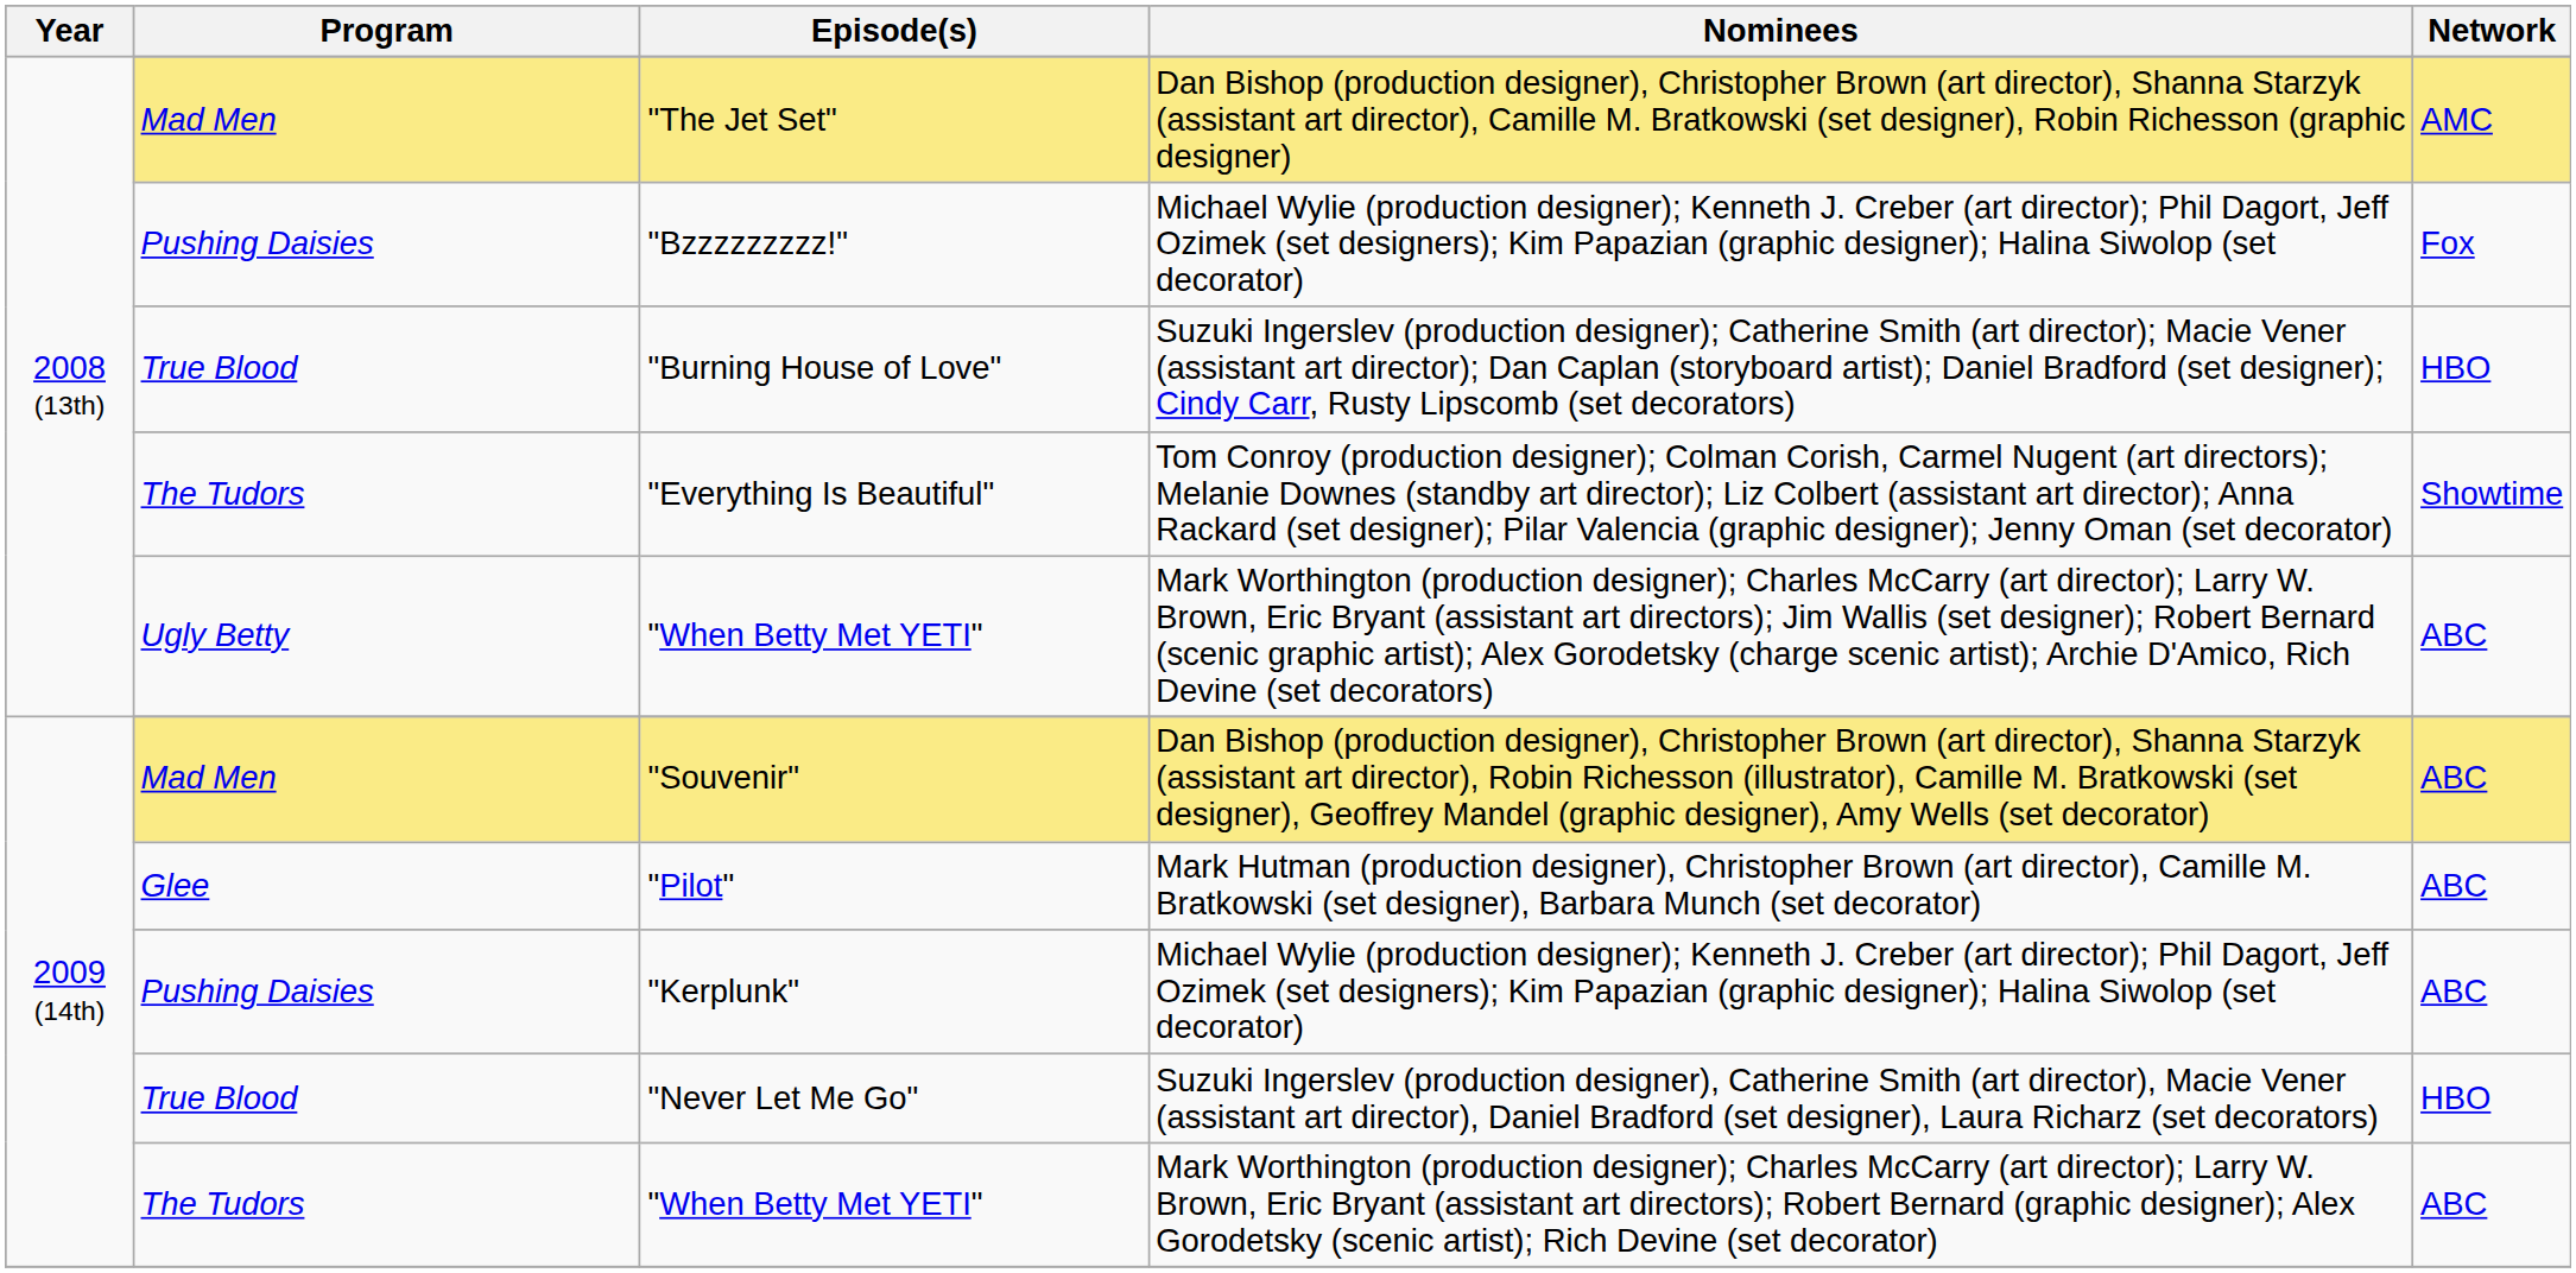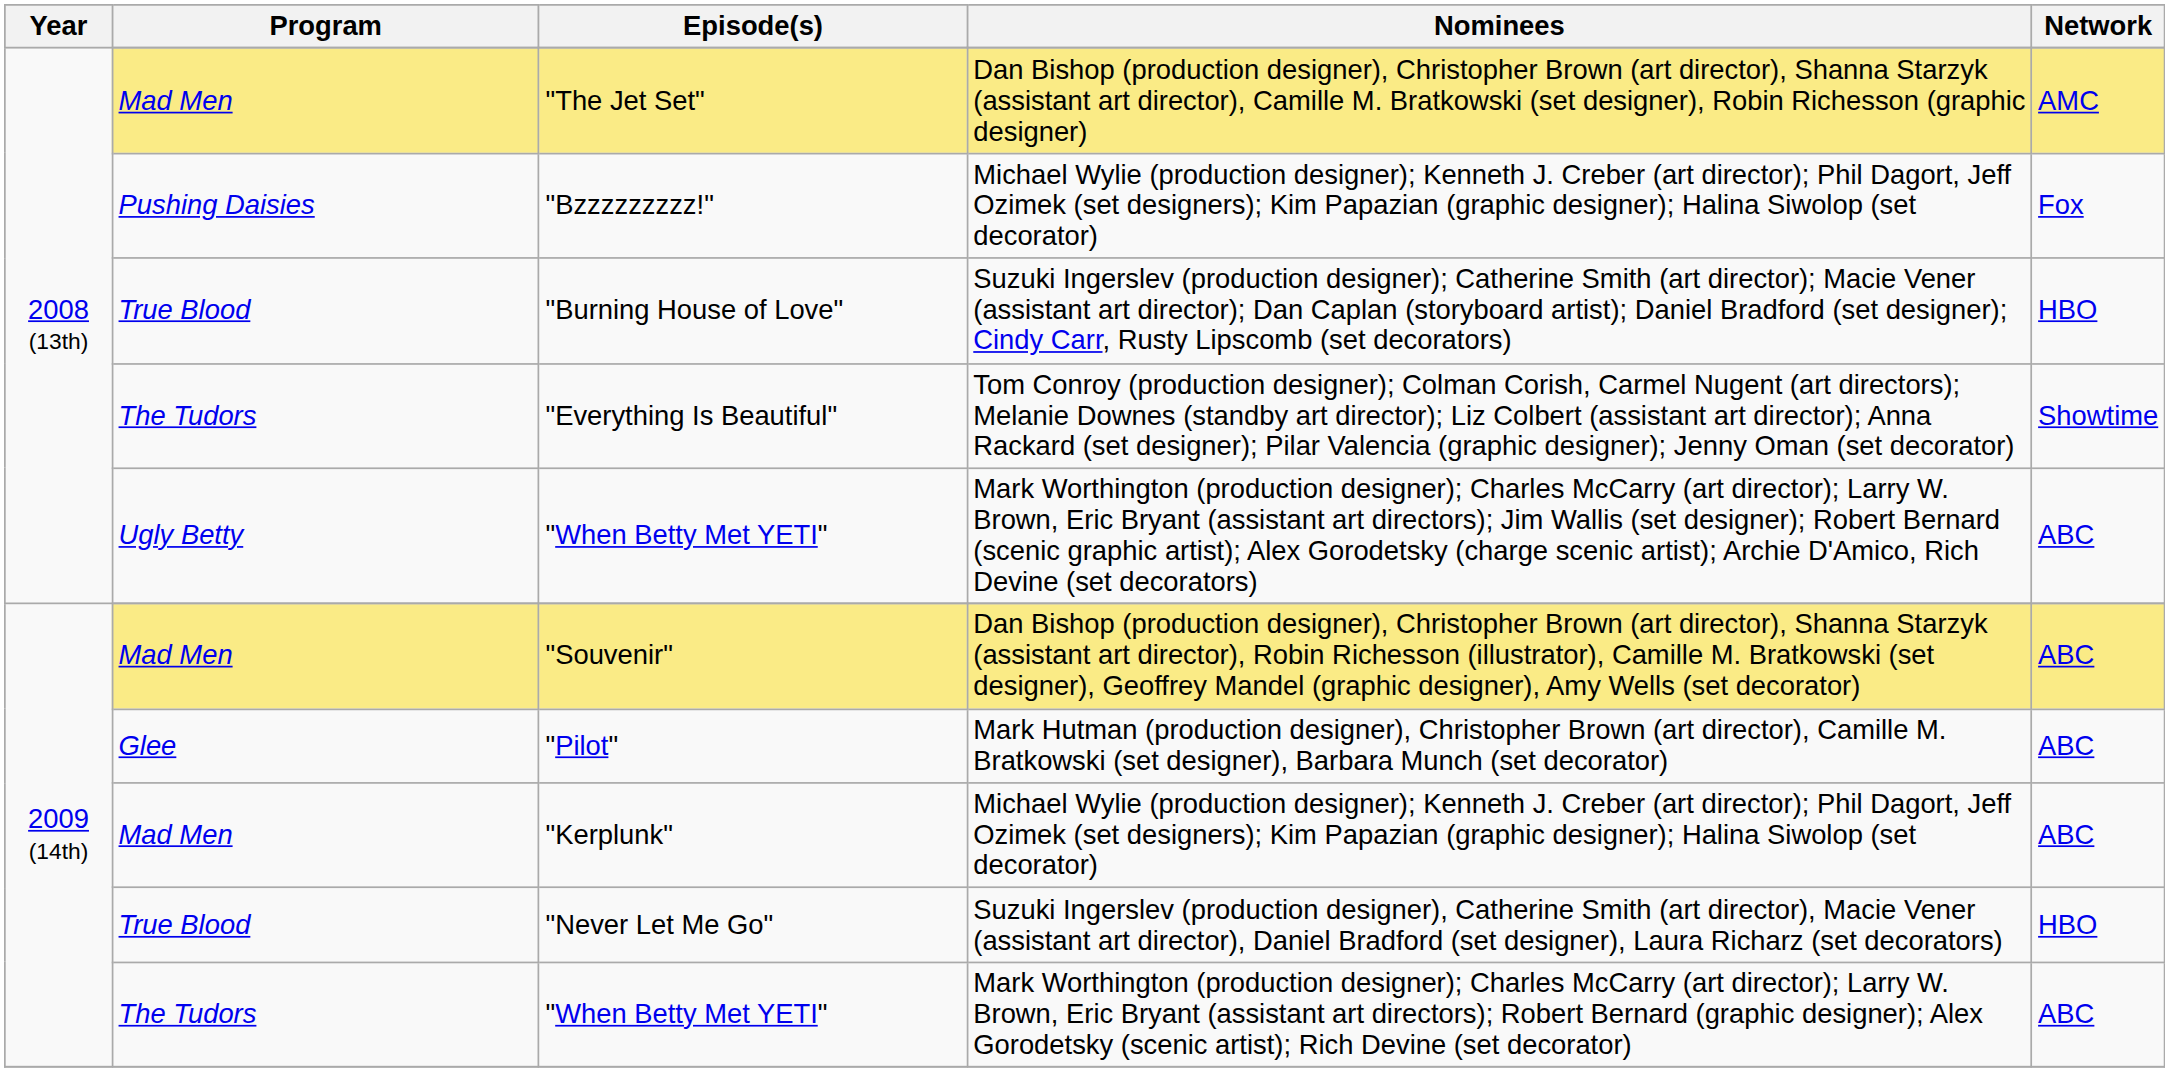"Kerplunk" | Program: Pushing Daisies -> Mad Men
